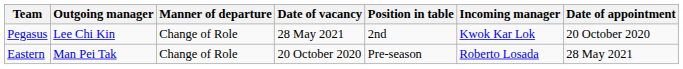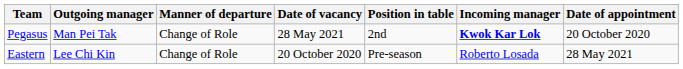Pegasus | Outgoing manager: Lee Chi Kin -> Man Pei Tak
Pegasus | Incoming manager: normal -> bold
Eastern | Outgoing manager: Man Pei Tak -> Lee Chi Kin
